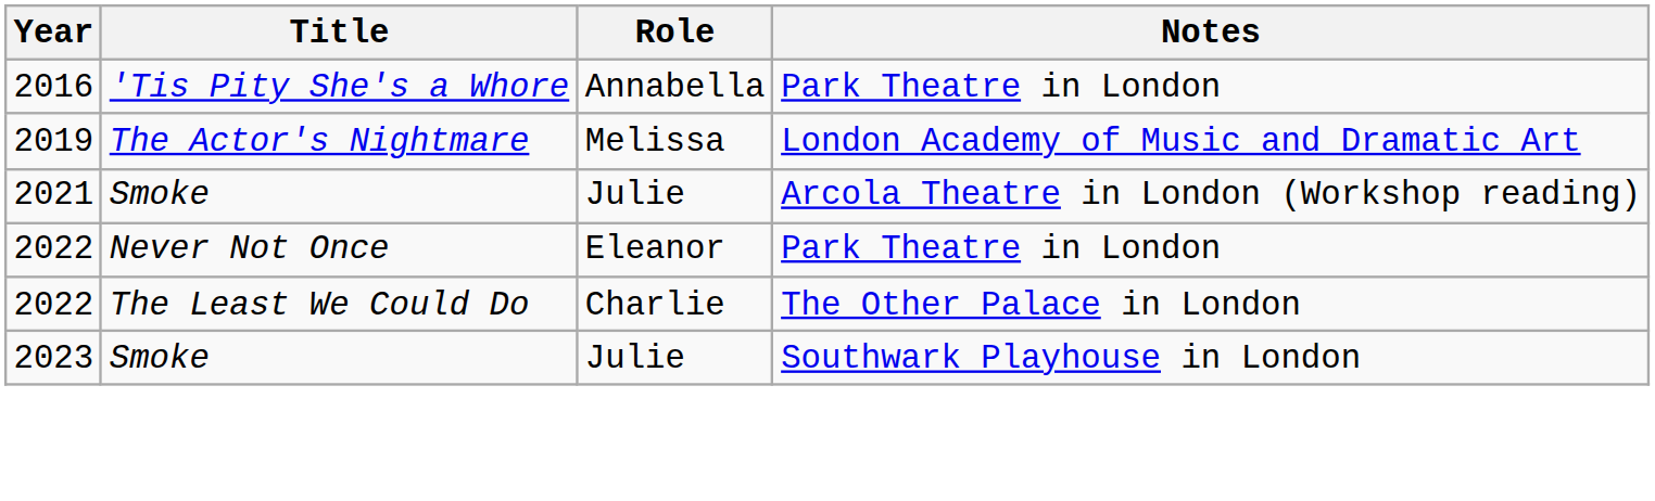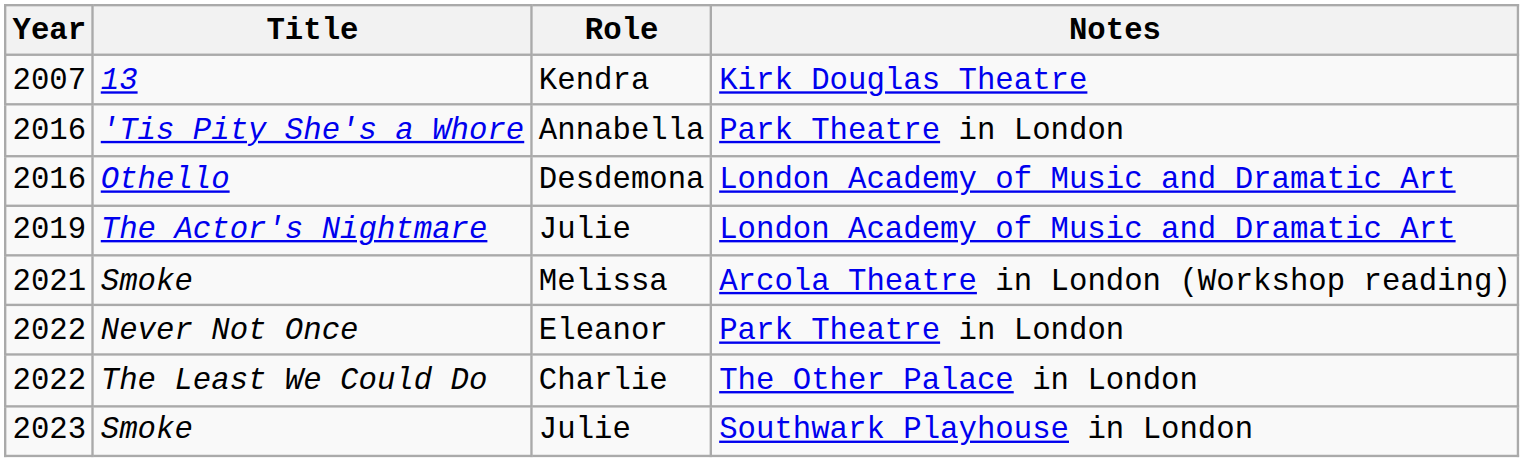+ row: 2007 | 13 | Kendra | Kirk Douglas Theatre
+ row: 2016 | Othello | Desdemona | London Academy of Music and Dramatic Art
The Actor's Nightmare | Role: Melissa -> Julie
2021 / Smoke | Role: Julie -> Melissa
